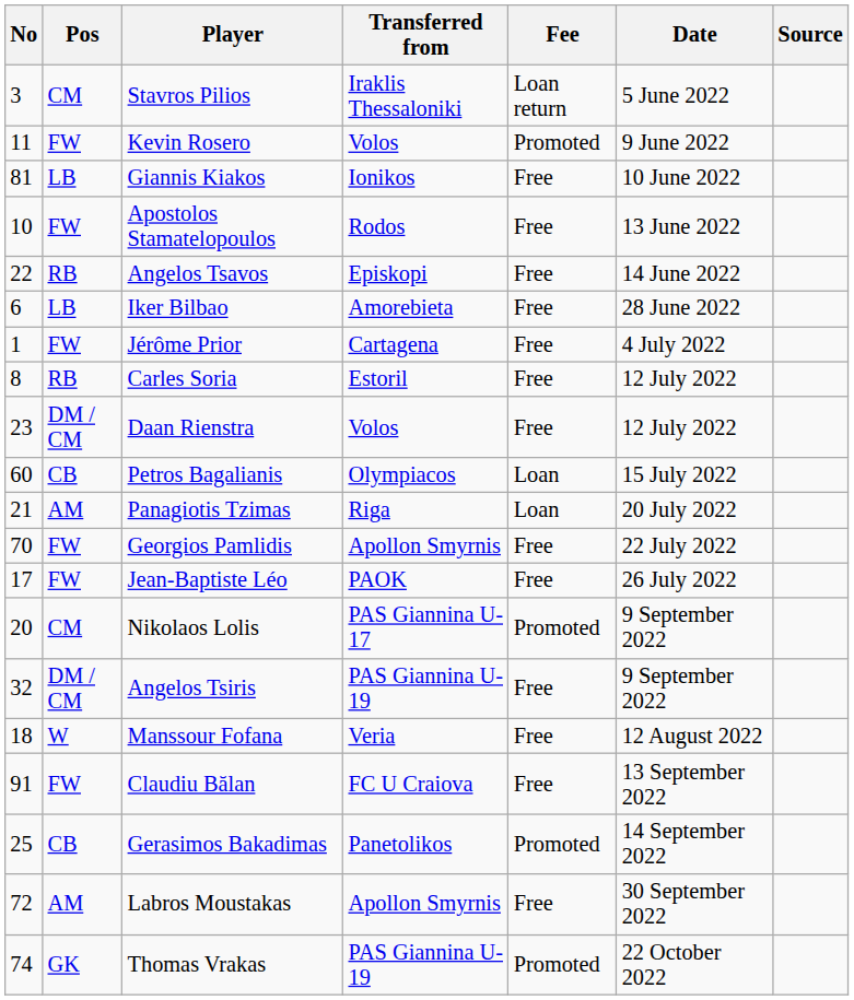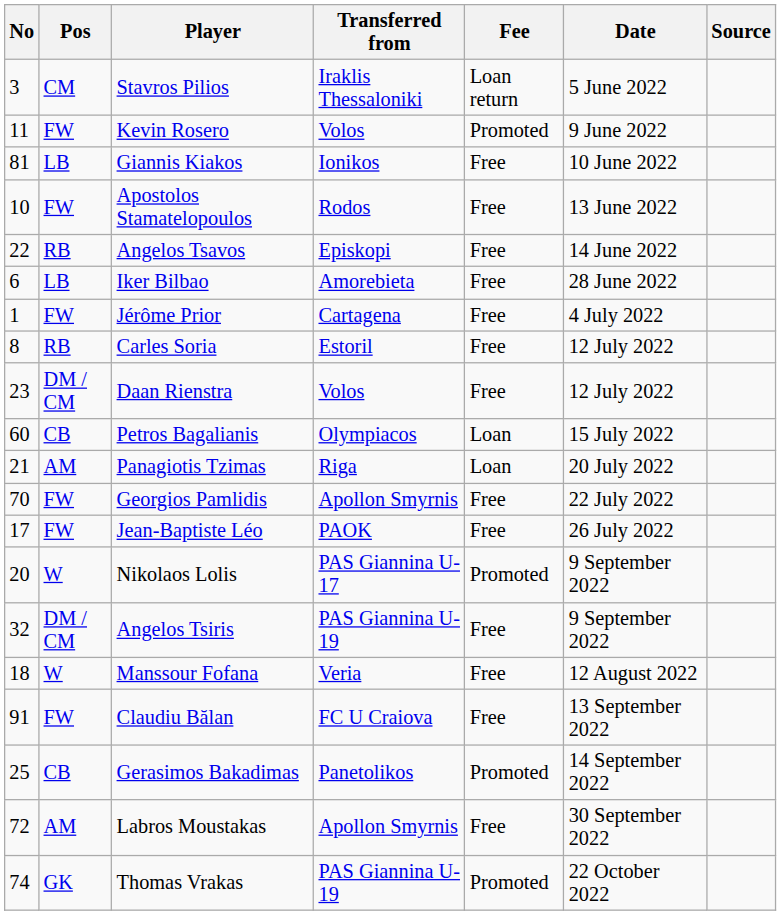Nikolaos Lolis | Pos: CM -> W
